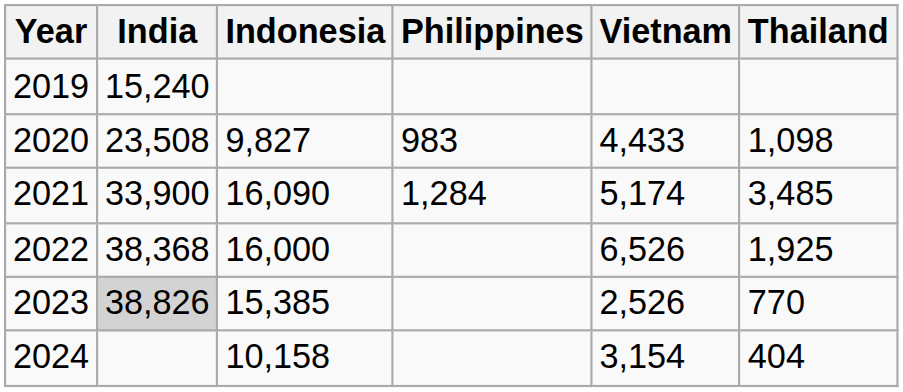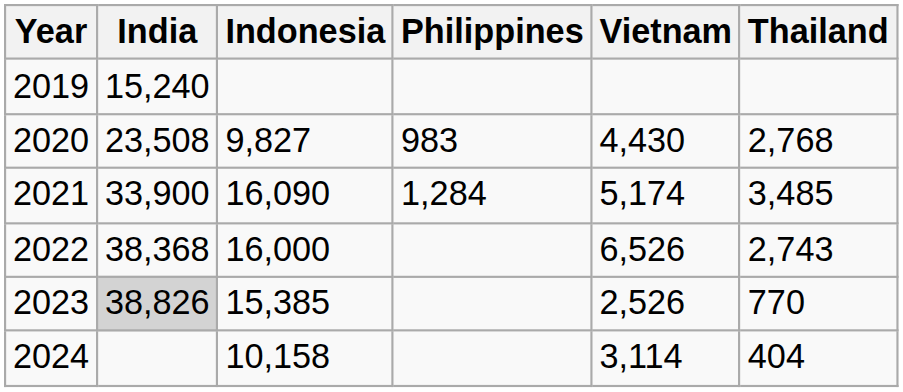2020 | Vietnam: 4,433 -> 4,430
2020 | Thailand: 1,098 -> 2,768
2022 | Thailand: 1,925 -> 2,743
2024 | Vietnam: 3,154 -> 3,114
